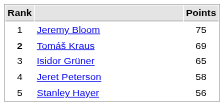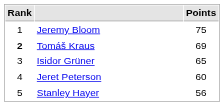Jeret Peterson | Points: 58 -> 60
